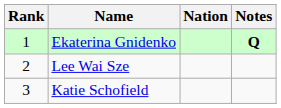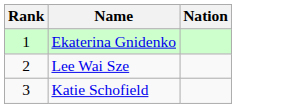- column: Notes | Q
